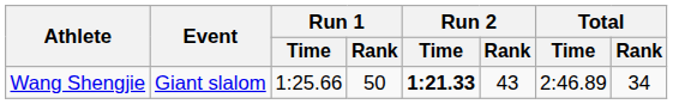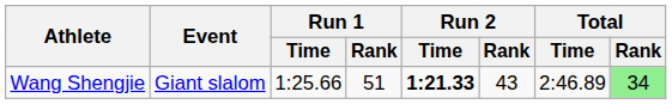Wang Shengjie | Run 1 / Rank: 50 -> 51
Wang Shengjie | Total / Rank: no background -> lightgreen background
